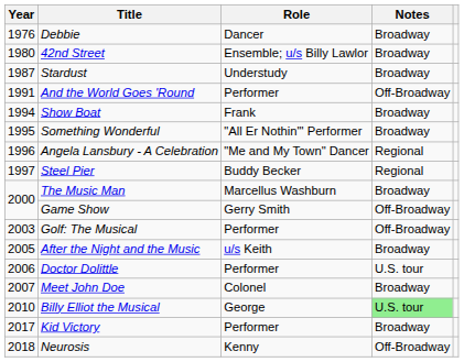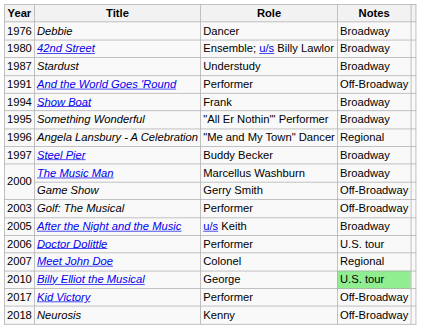Steel Pier | Notes: Regional -> Broadway
Meet John Doe | Notes: Broadway -> Regional
Kid Victory | Notes: Broadway -> Off-Broadway
